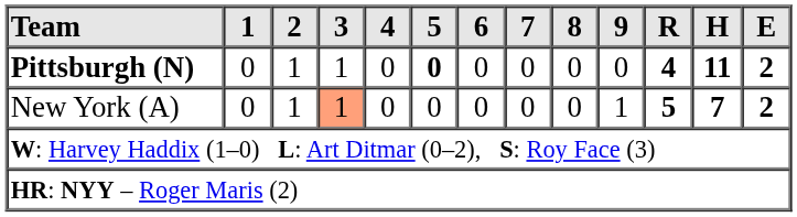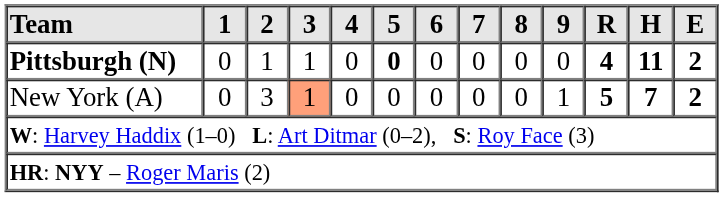New York (A) | 2: 1 -> 3
